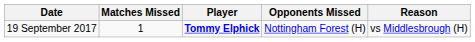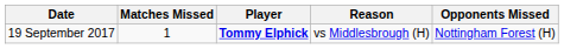columns swapped: Reason <-> Opponents Missed
